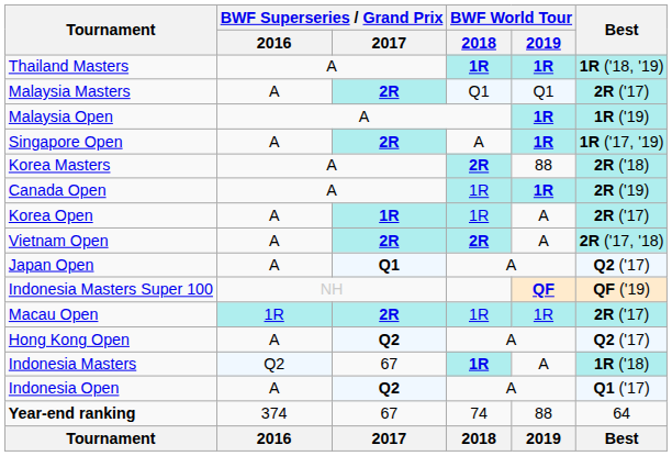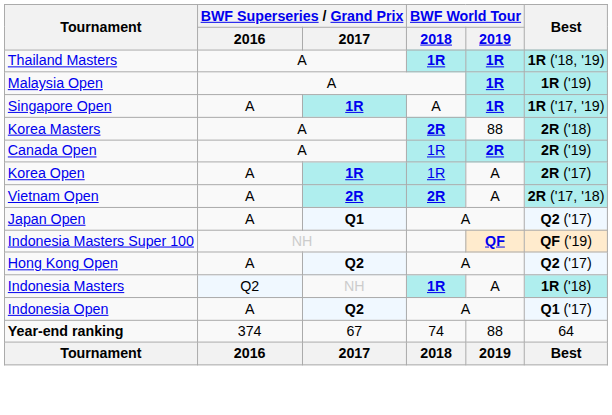- row: Malaysia Masters | A | 2R | Q1 | Q1 | 2R ('17)
Singapore Open | BWF Superseries / Grand Prix / 2017: 2R -> 1R
Canada Open | BWF World Tour / 2019: 1R -> 2R
- row: Macau Open | 1R | 2R | 1R | 1R | 2R ('17)
Indonesia Masters | BWF Superseries / Grand Prix / 2017: 67 -> NH
